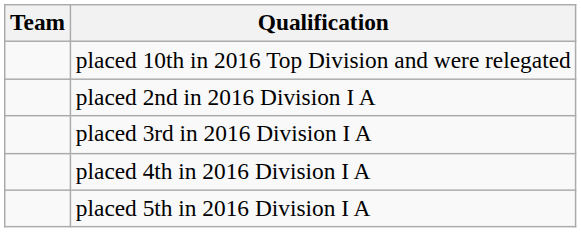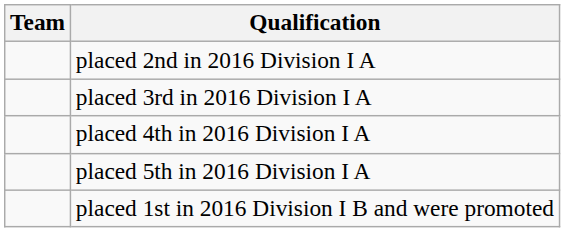- row: placed 10th in 2016 Top Division and were relegated
+ row: placed 1st in 2016 Division I B and were promoted
